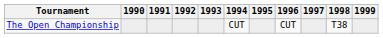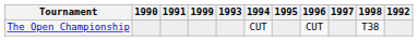columns swapped: 1992 <-> 1999
